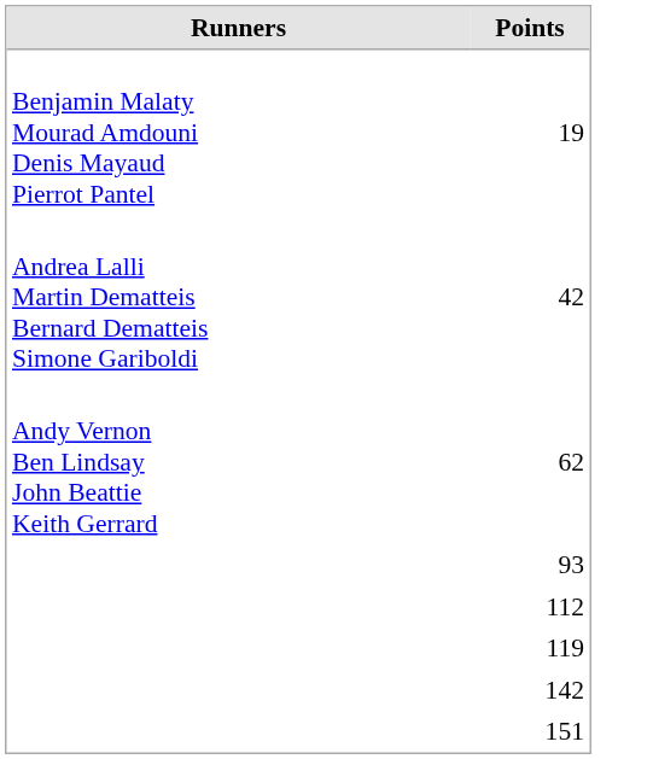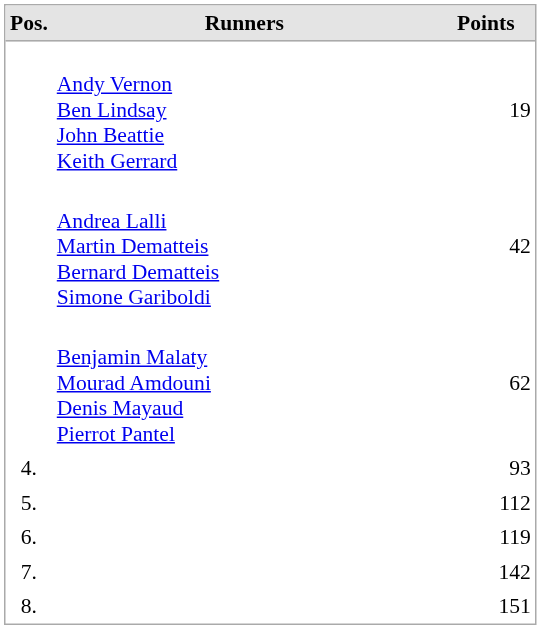+ column: Pos. | 4. | 5. | 6. | 7. | 8.
19 | Runners: Benjamin Malaty Mourad Amdouni Denis Mayaud Pierrot Pantel -> Andy Vernon Ben Lindsay John Beattie Keith Gerrard
62 | Runners: Andy Vernon Ben Lindsay John Beattie Keith Gerrard -> Benjamin Malaty Mourad Amdouni Denis Mayaud Pierrot Pantel
